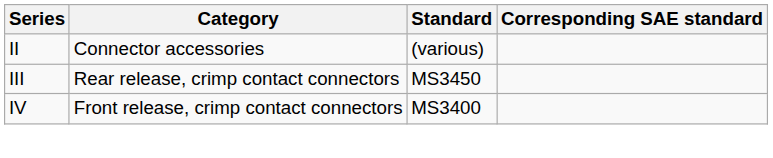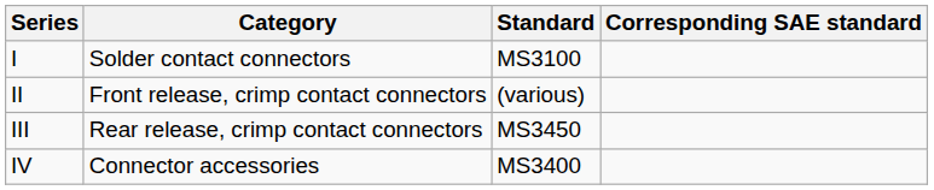+ row: I | Solder contact connectors | MS3100
II | Category: Connector accessories -> Front release, crimp contact connectors
IV | Category: Front release, crimp contact connectors -> Connector accessories
